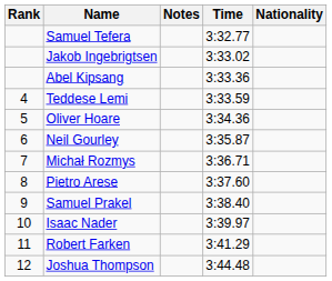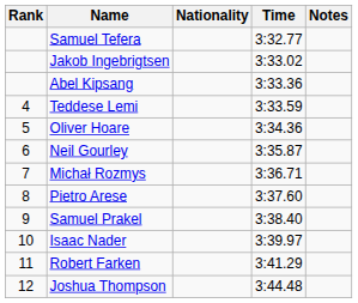columns swapped: Nationality <-> Notes
